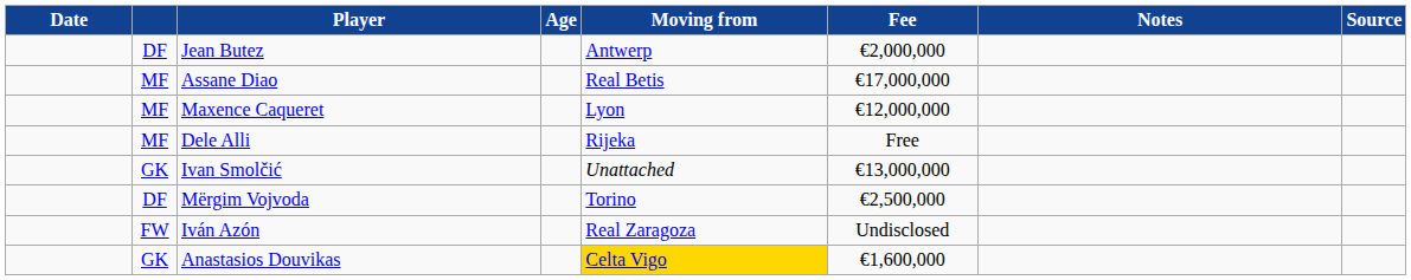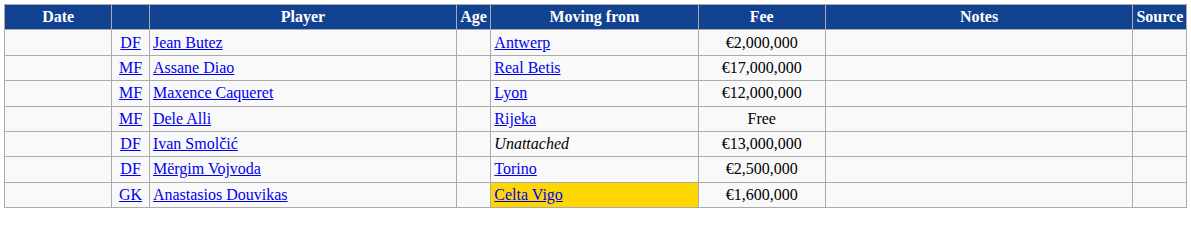Ivan Smolčić | column 2: GK -> DF
- row: FW | Iván Azón | Real Zaragoza | Undisclosed
